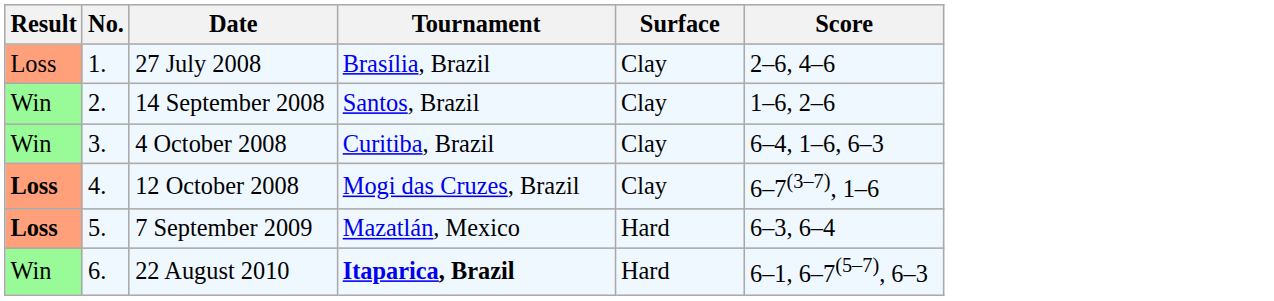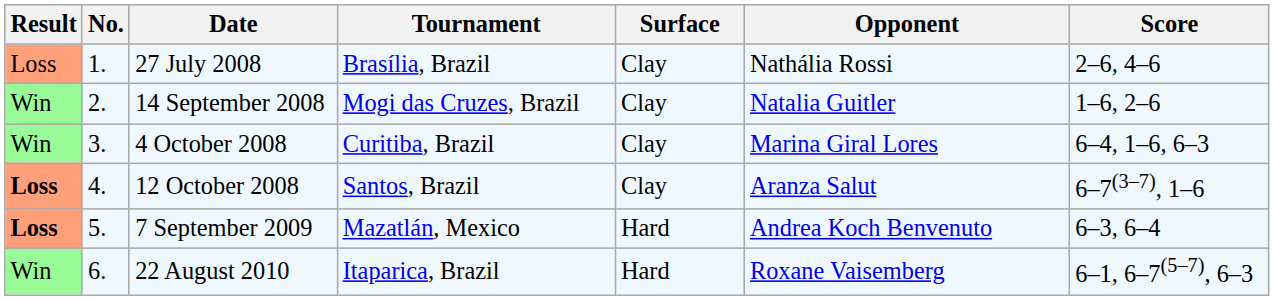+ column: Opponent | Nathália Rossi | Natalia Guitler | Marina Giral Lores | Aranza Salut | Andrea Koch Benvenuto | Roxane Vaisemberg
14 September 2008 | Tournament: Santos, Brazil -> Mogi das Cruzes, Brazil
12 October 2008 | Tournament: Mogi das Cruzes, Brazil -> Santos, Brazil
22 August 2010 | Tournament: bold -> normal
